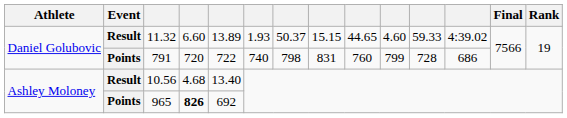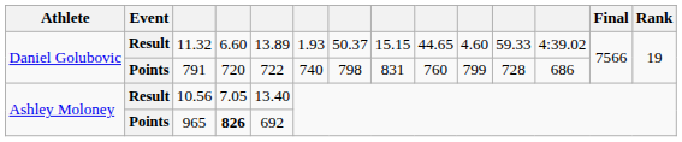10.56 | column 4: 4.68 -> 7.05
